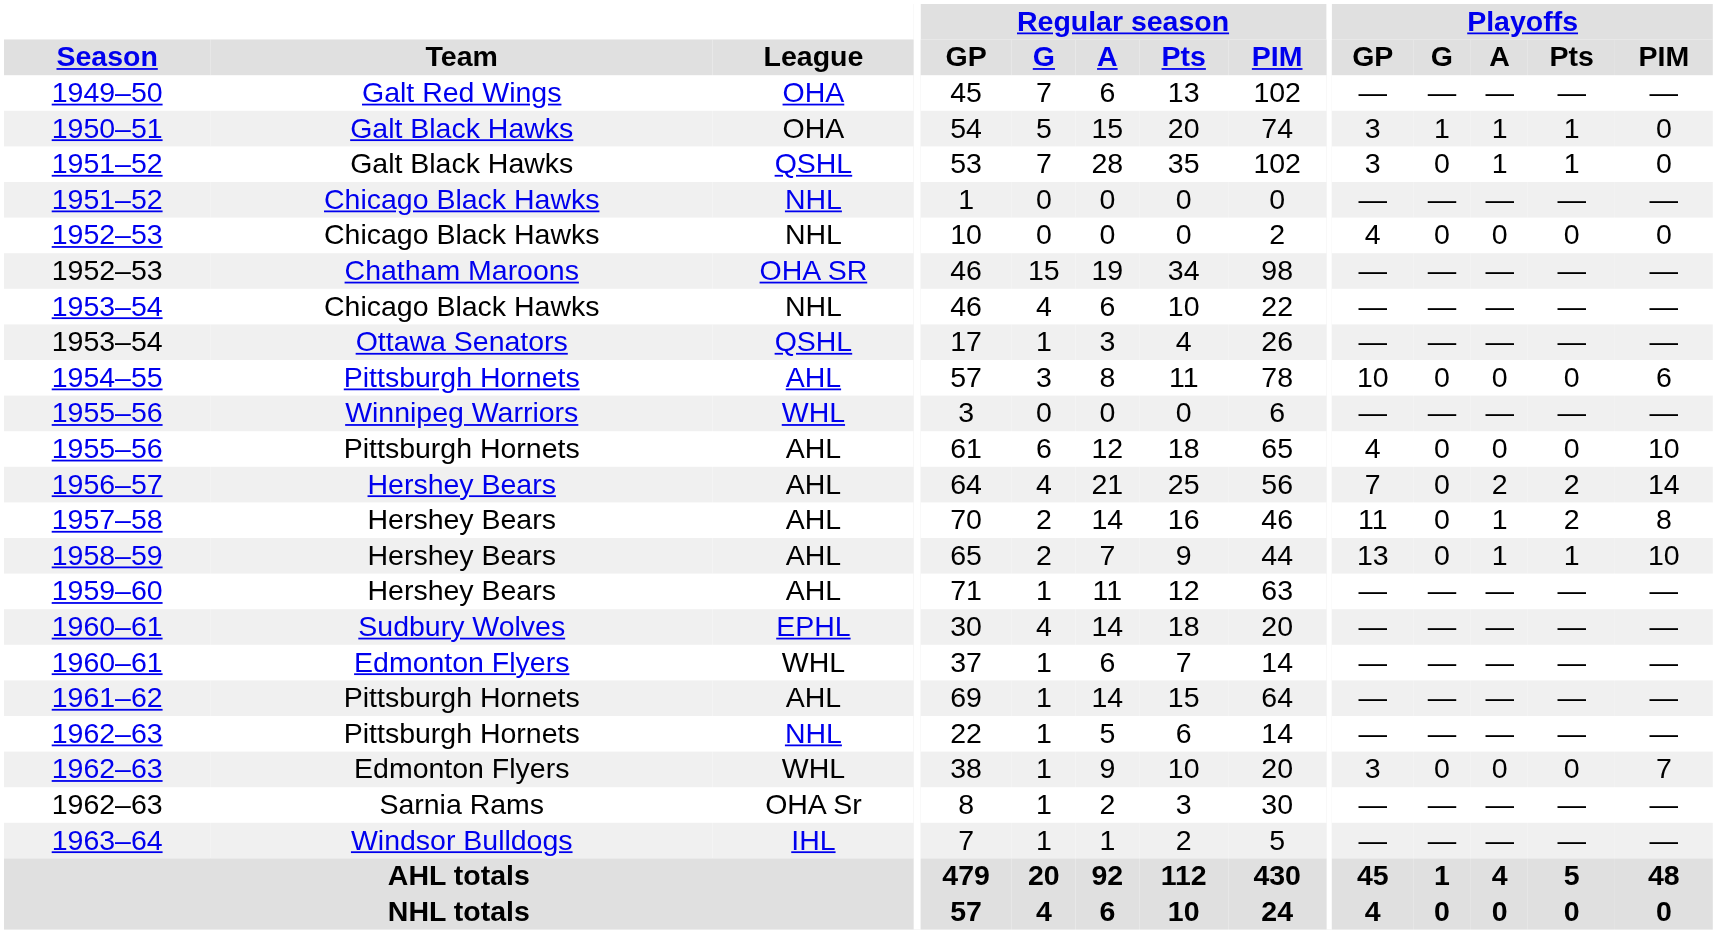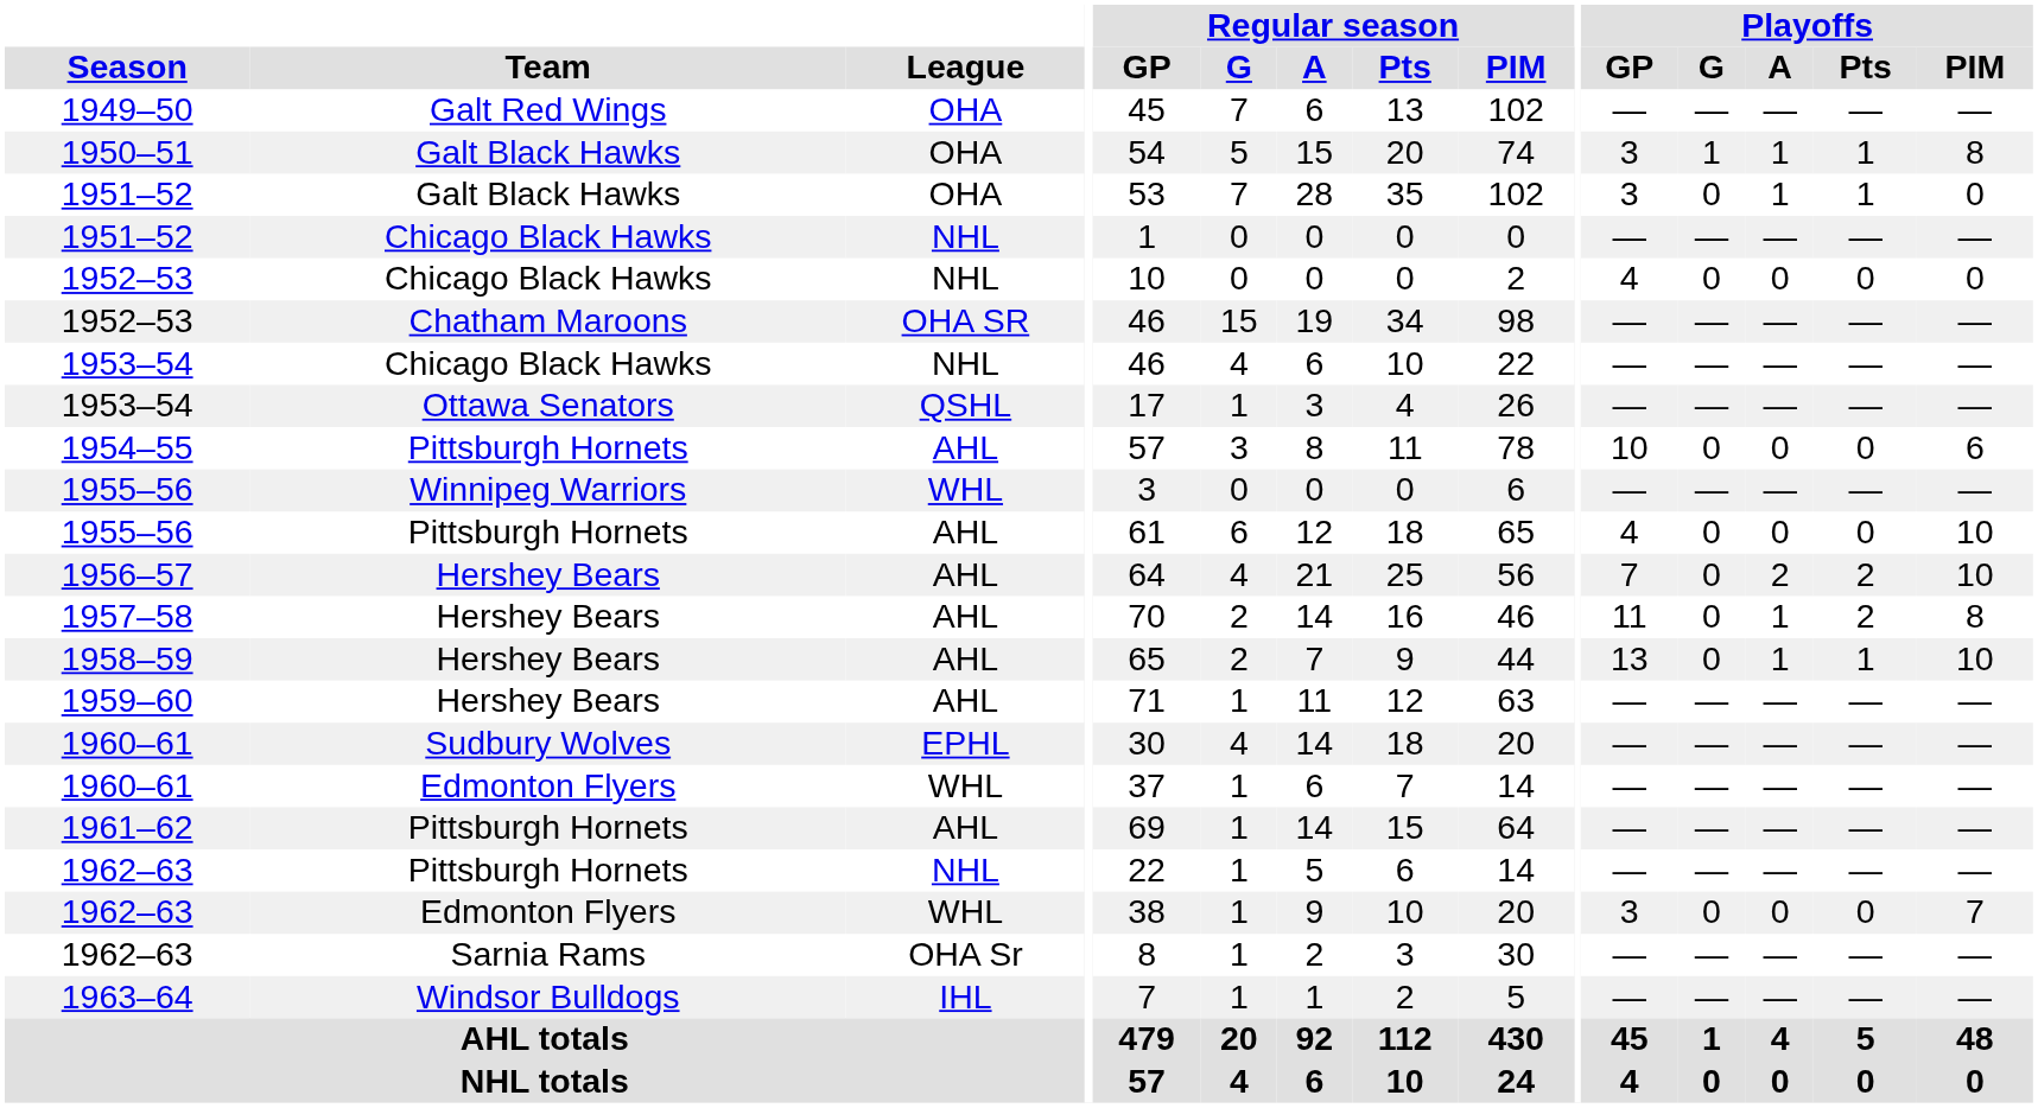1950–51 | Playoffs / PIM: 0 -> 8
1951–52 / Galt Black Hawks | League: QSHL -> OHA
1956–57 | Playoffs / PIM: 14 -> 10
